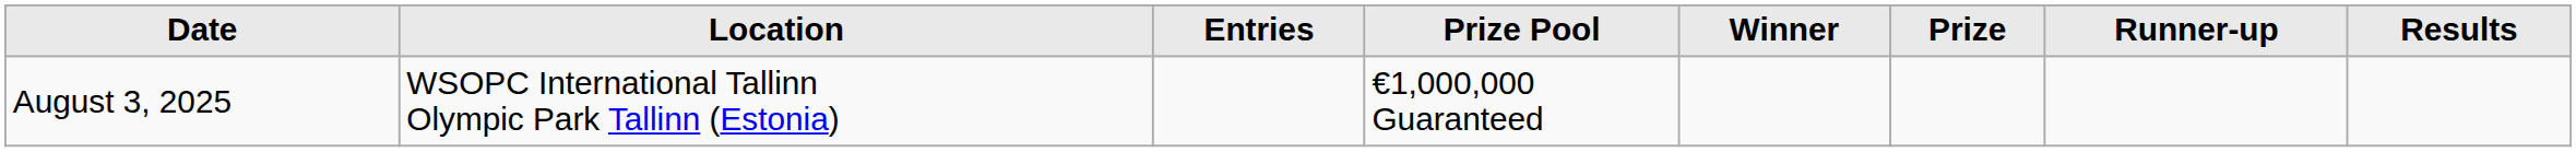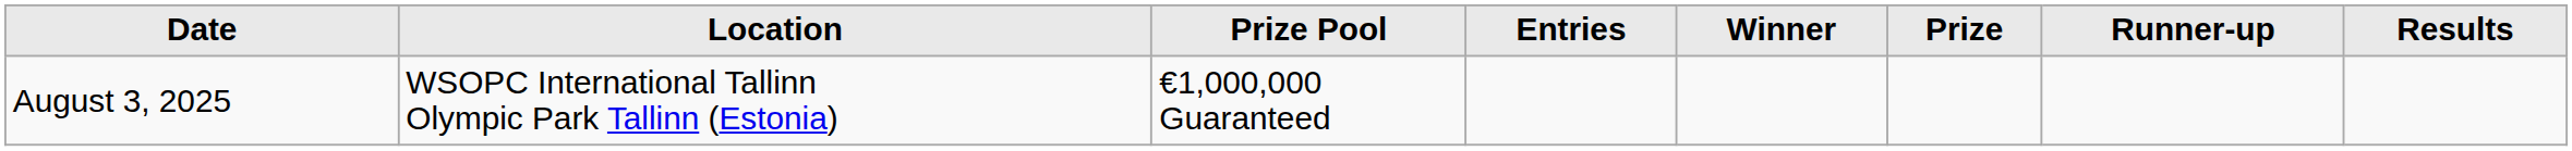columns swapped: Entries <-> Prize Pool
